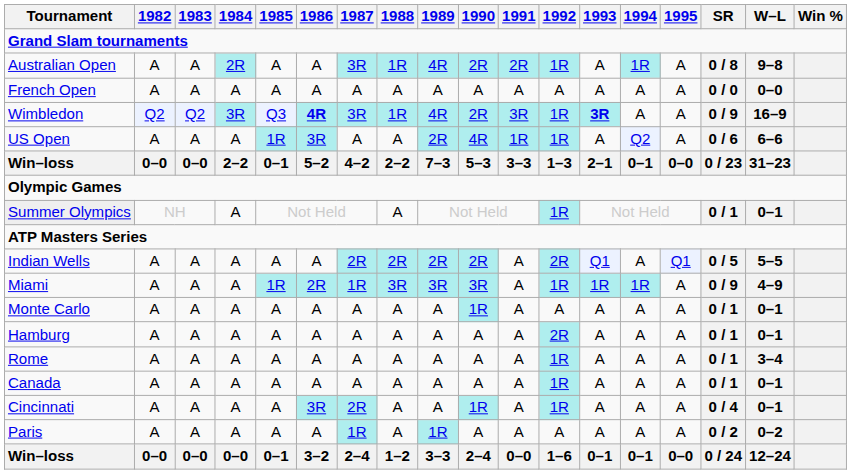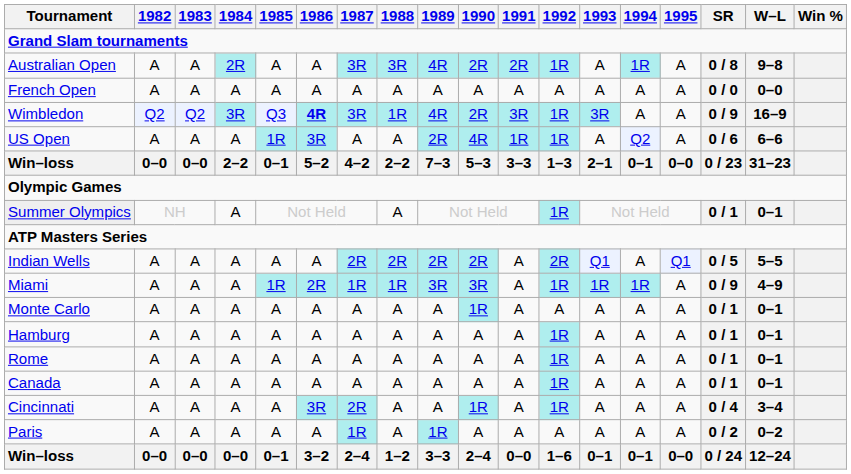Australian Open | 1988: 1R -> 3R
Wimbledon | 1993: bold -> normal
Miami | 1988: 3R -> 1R
Hamburg | 1992: 2R -> 1R
Rome | W–L: 3–4 -> 0–1
Cincinnati | W–L: 0–1 -> 3–4
